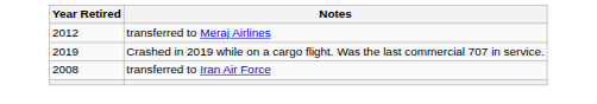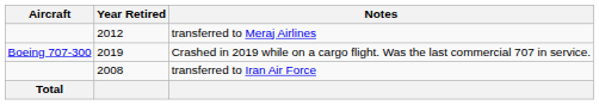+ column: Aircraft | Boeing 707-300 | Total
